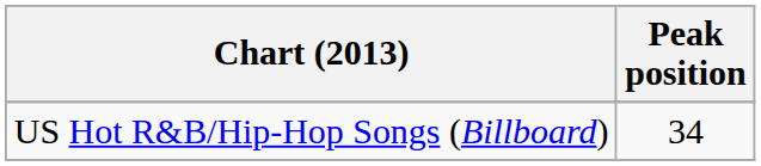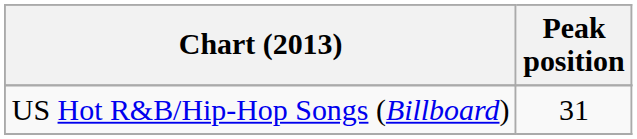US Hot R&B/Hip-Hop Songs (Billboard) | Peak position: 34 -> 31
